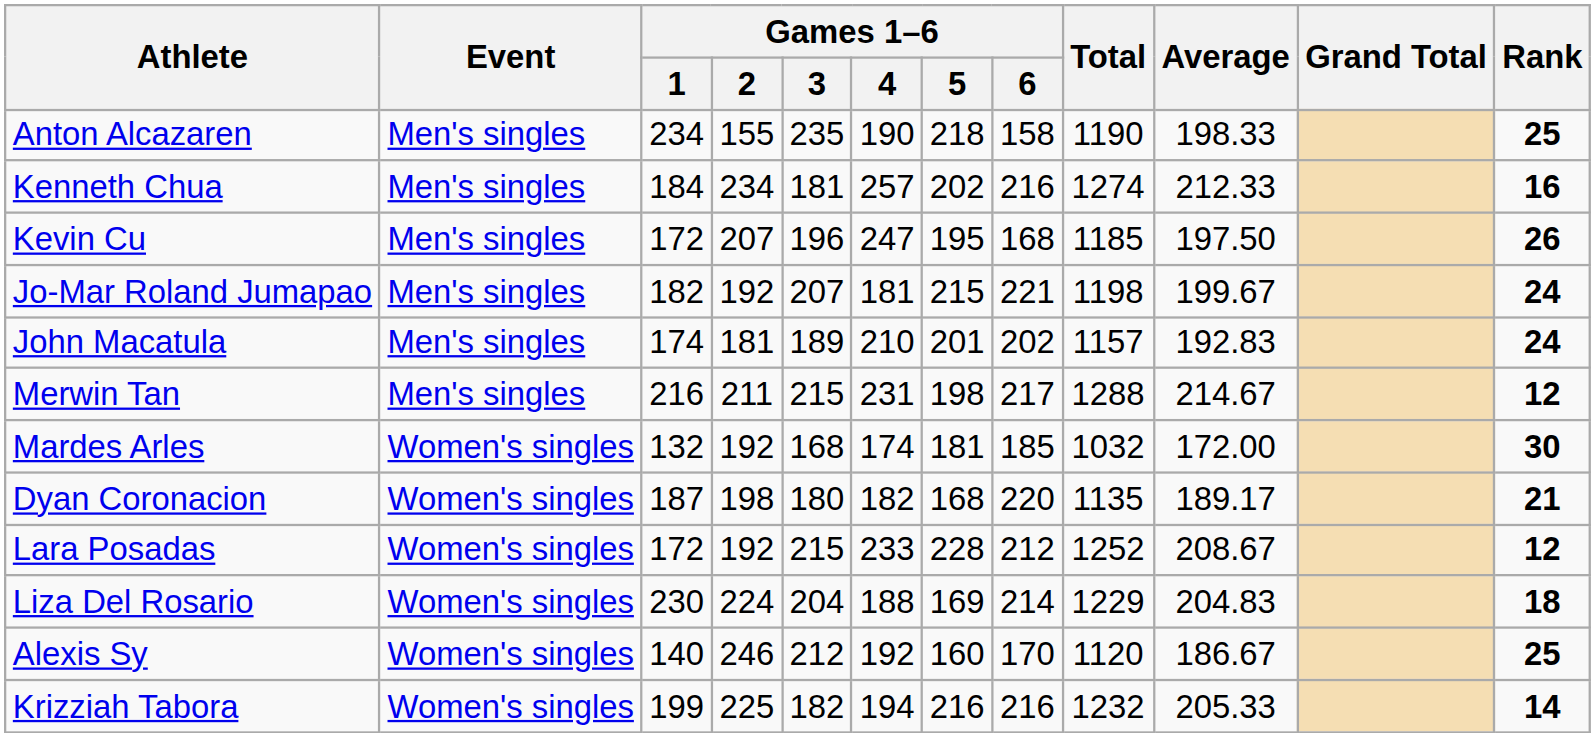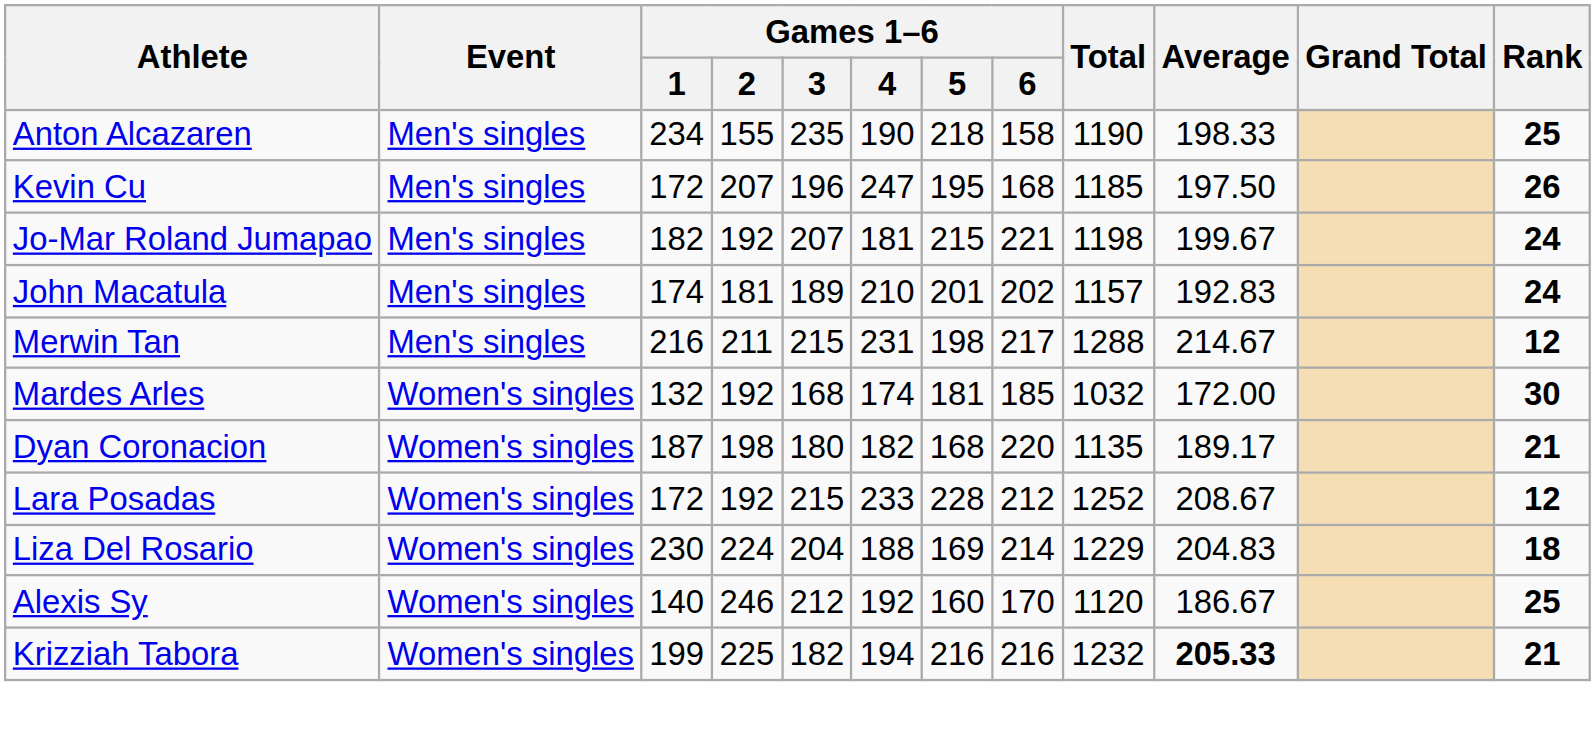- row: Kenneth Chua | Men's singles | 184 | 234 | 181 | 257 | 202 | 216 | 1274 | 212.33 | 16
Krizziah Tabora | Average: normal -> bold
Krizziah Tabora | Rank: 14 -> 21
